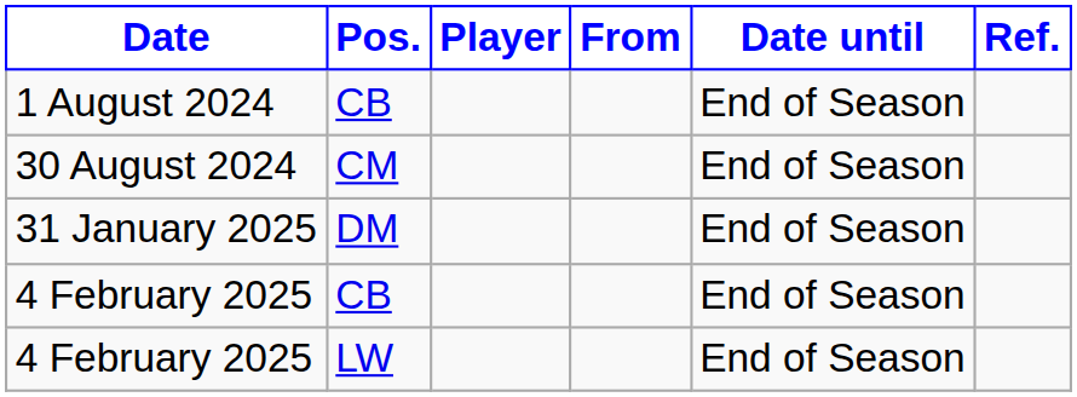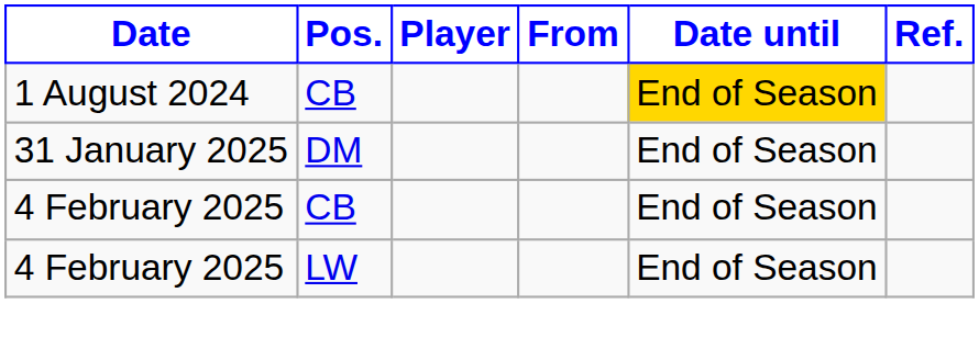1 August 2024 | Date until: no background -> gold background
- row: 30 August 2024 | CM | End of Season
